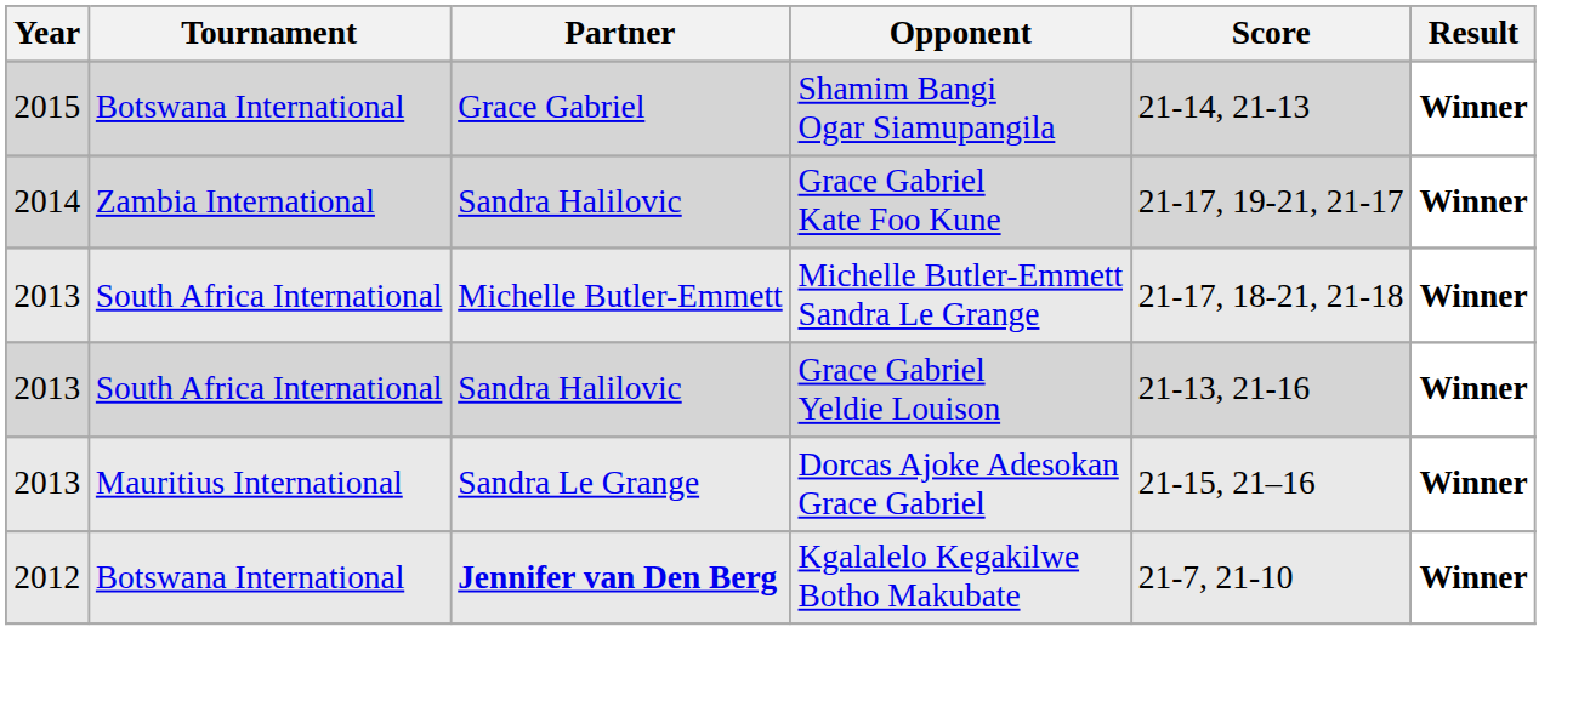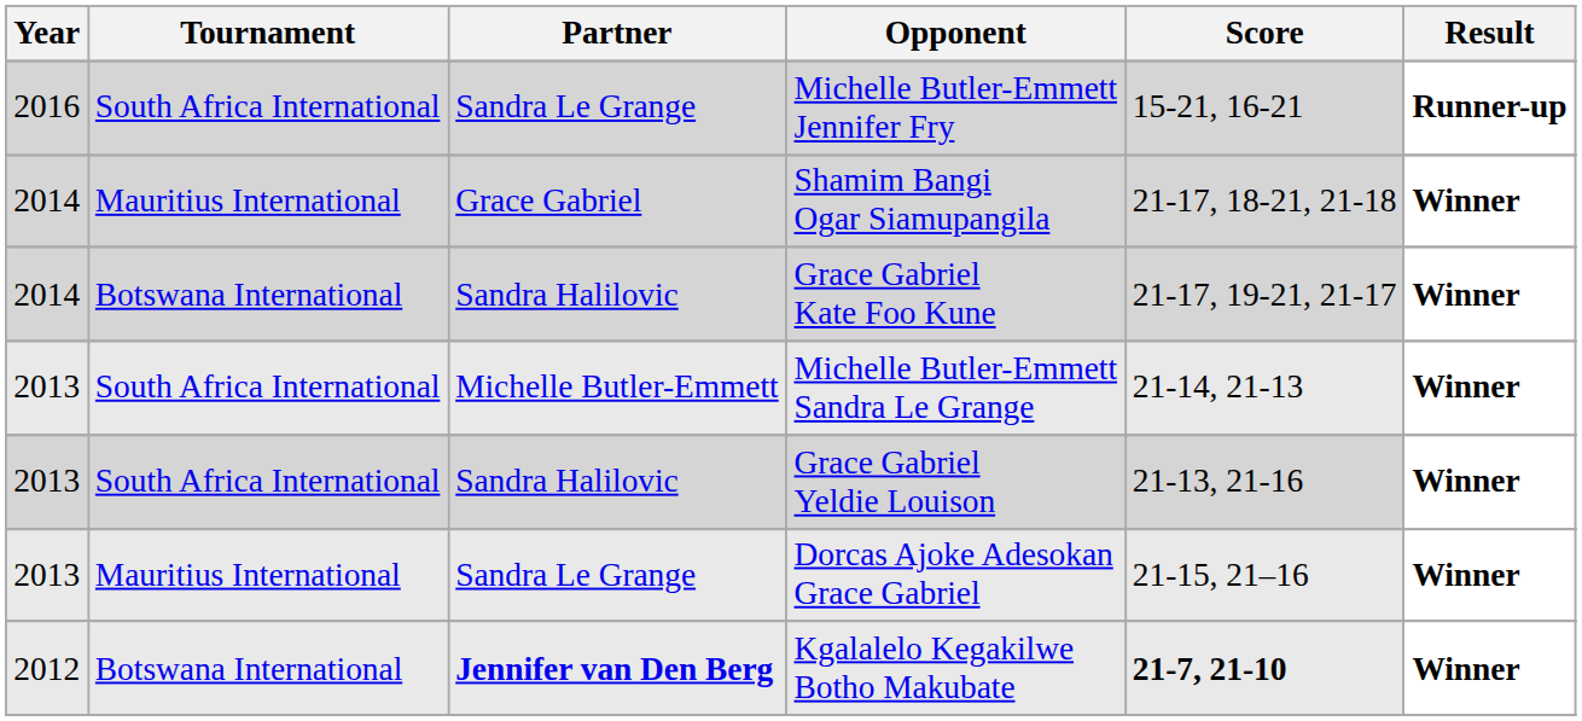+ row: 2016 | South Africa International | Sandra Le Grange | Michelle Butler-Emmett Jennifer Fry | 15-21, 16-21 | Runner-up
Shamim Bangi Ogar Siamupangila | Year: 2015 -> 2014
Shamim Bangi Ogar Siamupangila | Tournament: Botswana International -> Mauritius International
Shamim Bangi Ogar Siamupangila | Score: 21-14, 21-13 -> 21-17, 18-21, 21-18
Grace Gabriel Kate Foo Kune | Tournament: Zambia International -> Botswana International
Michelle Butler-Emmett Sandra Le Grange | Score: 21-17, 18-21, 21-18 -> 21-14, 21-13
Kgalalelo Kegakilwe Botho Makubate | Score: normal -> bold
